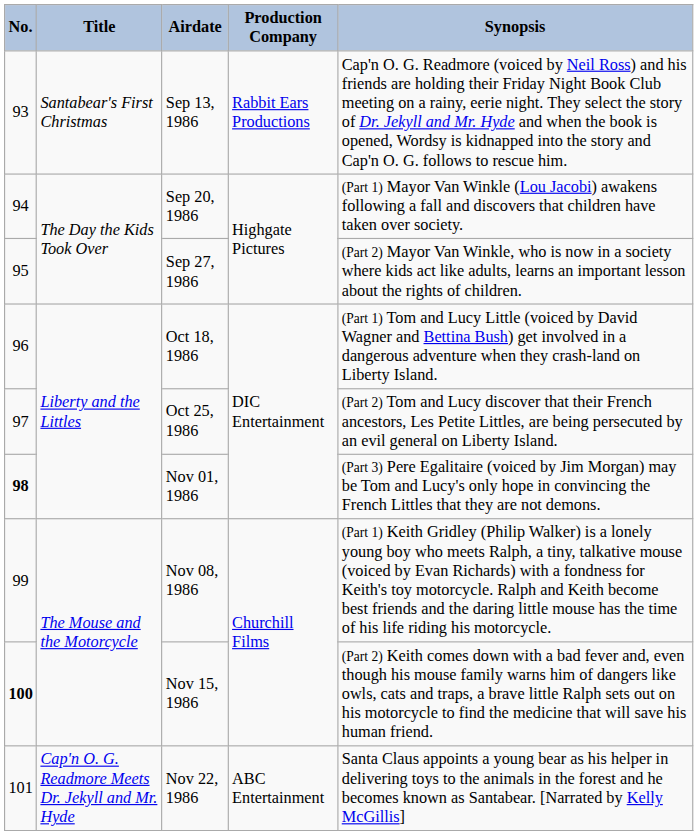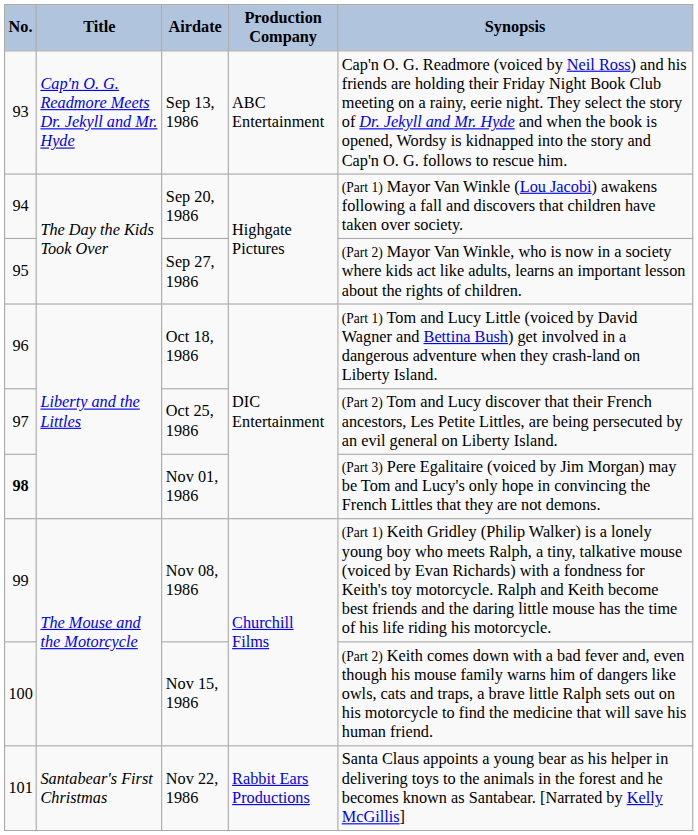Sep 13, 1986 | Title: Santabear's First Christmas -> Cap'n O. G. Readmore Meets Dr. Jekyll and Mr. Hyde
Sep 13, 1986 | Production Company: Rabbit Ears Productions -> ABC Entertainment
Nov 15, 1986 | No.: bold -> normal
Nov 22, 1986 | Title: Cap'n O. G. Readmore Meets Dr. Jekyll and Mr. Hyde -> Santabear's First Christmas
Nov 22, 1986 | Production Company: ABC Entertainment -> Rabbit Ears Productions
